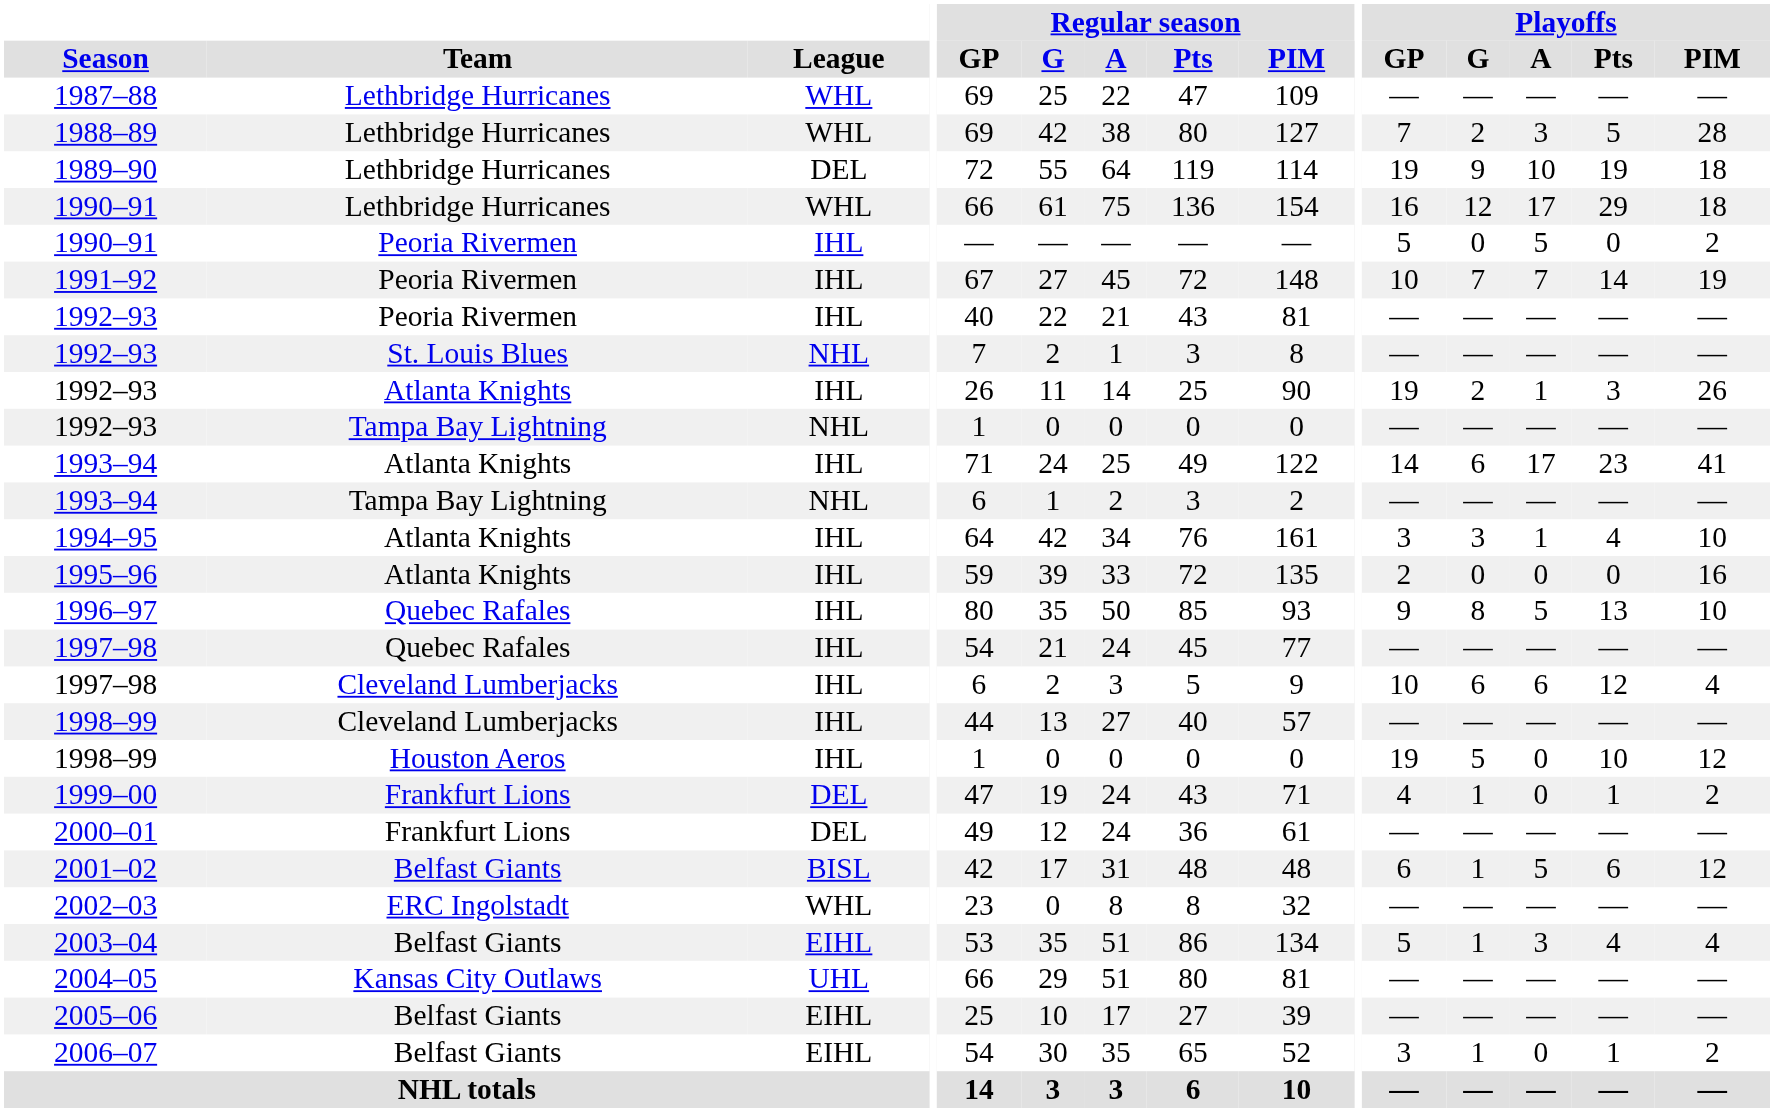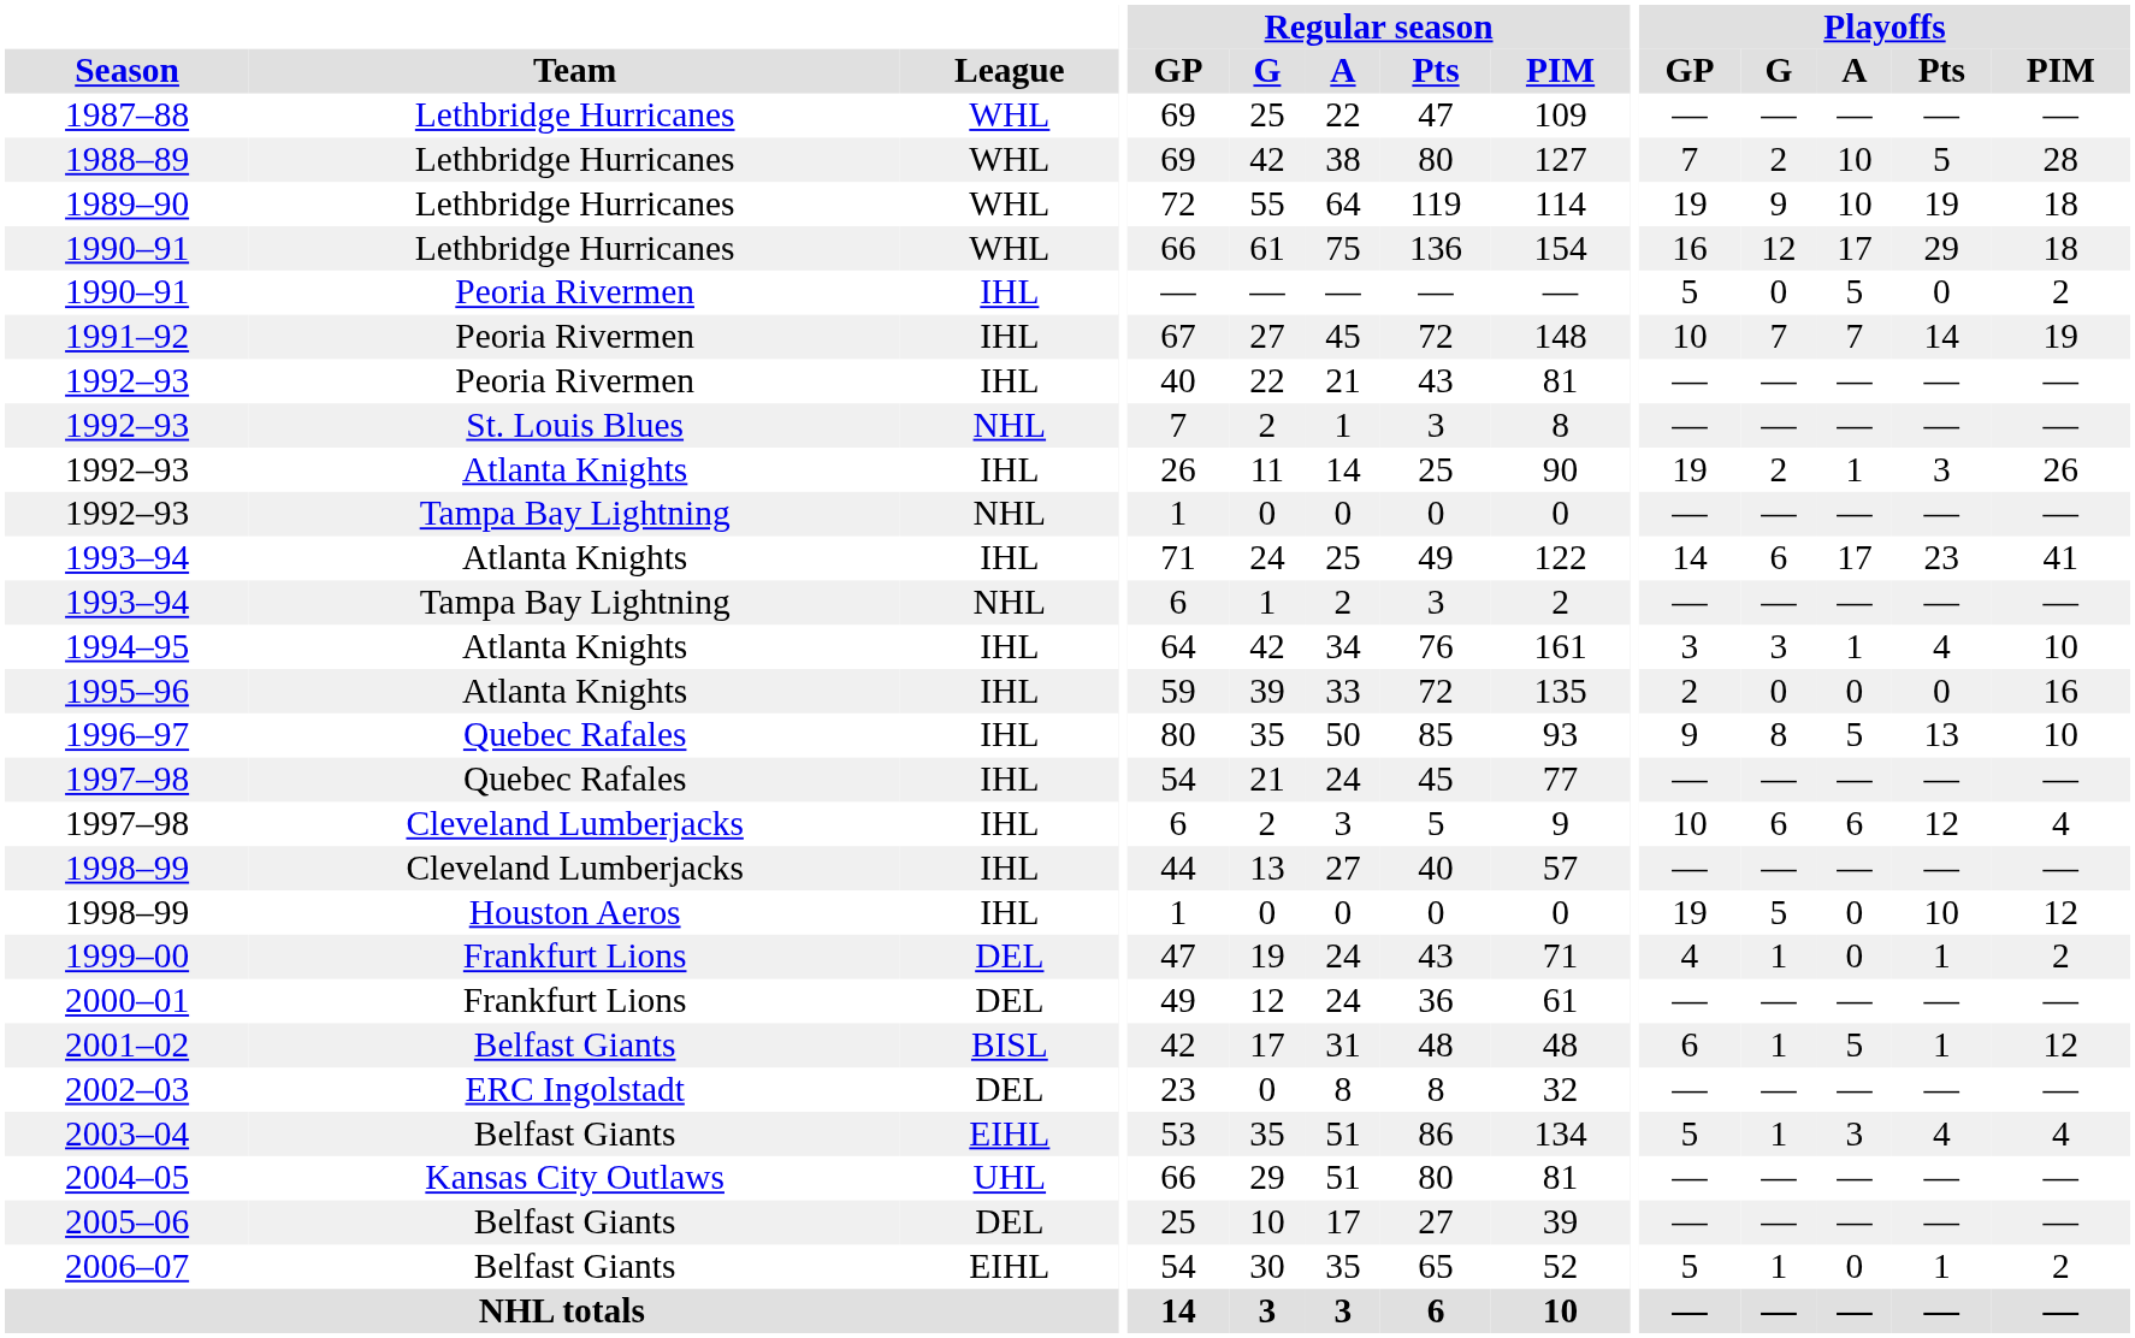1988–89 | Playoffs / A: 3 -> 10
1989–90 | League: DEL -> WHL
2001–02 | Playoffs / Pts: 6 -> 1
2002–03 | League: WHL -> DEL
2005–06 | League: EIHL -> DEL
2006–07 | Playoffs / GP: 3 -> 5
